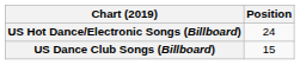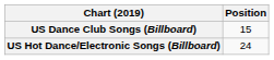rows swapped: US Dance Club Songs (Billboard) <-> US Hot Dance/Electronic Songs (Billboard)
